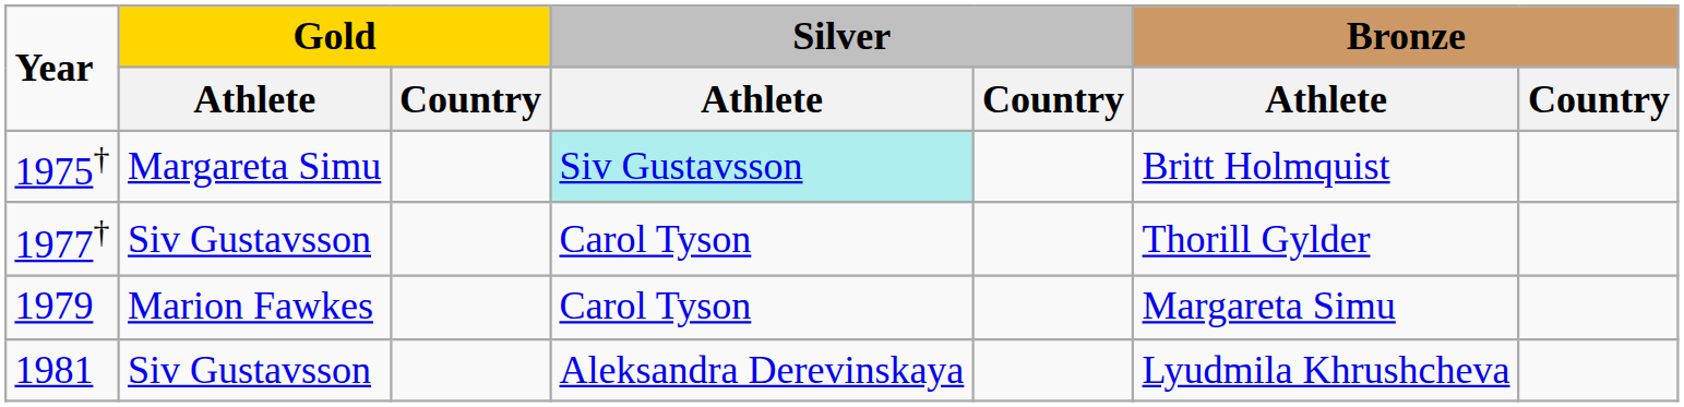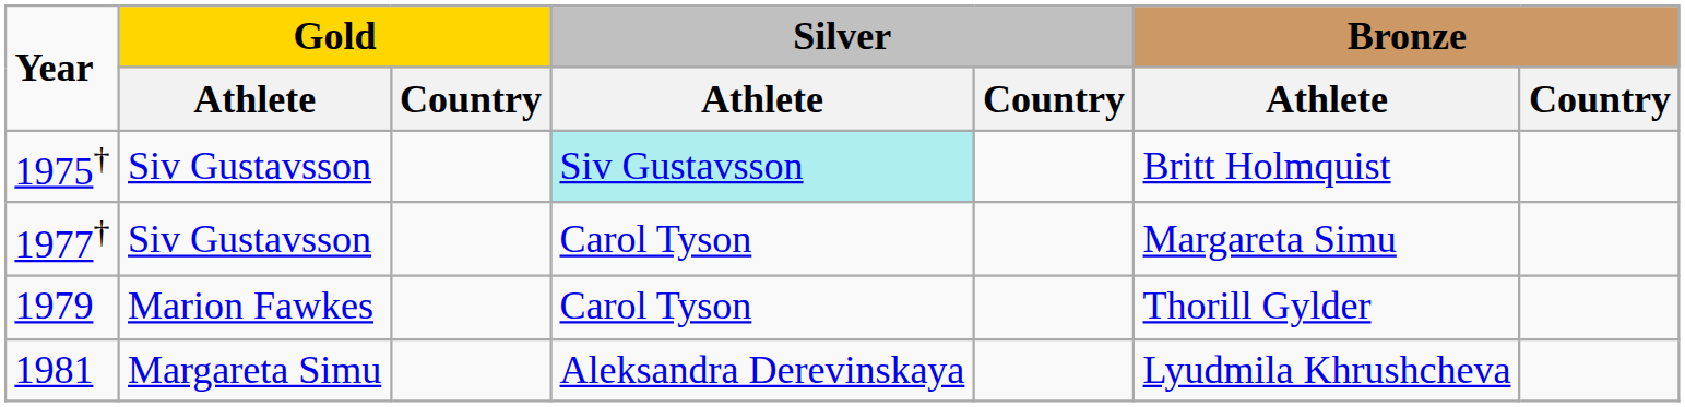1975† | Gold / Athlete: Margareta Simu -> Siv Gustavsson
1977† | Bronze / Athlete: Thorill Gylder -> Margareta Simu
1979 | Bronze / Athlete: Margareta Simu -> Thorill Gylder
1981 | Gold / Athlete: Siv Gustavsson -> Margareta Simu
